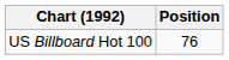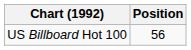US Billboard Hot 100 | Position: 76 -> 56
